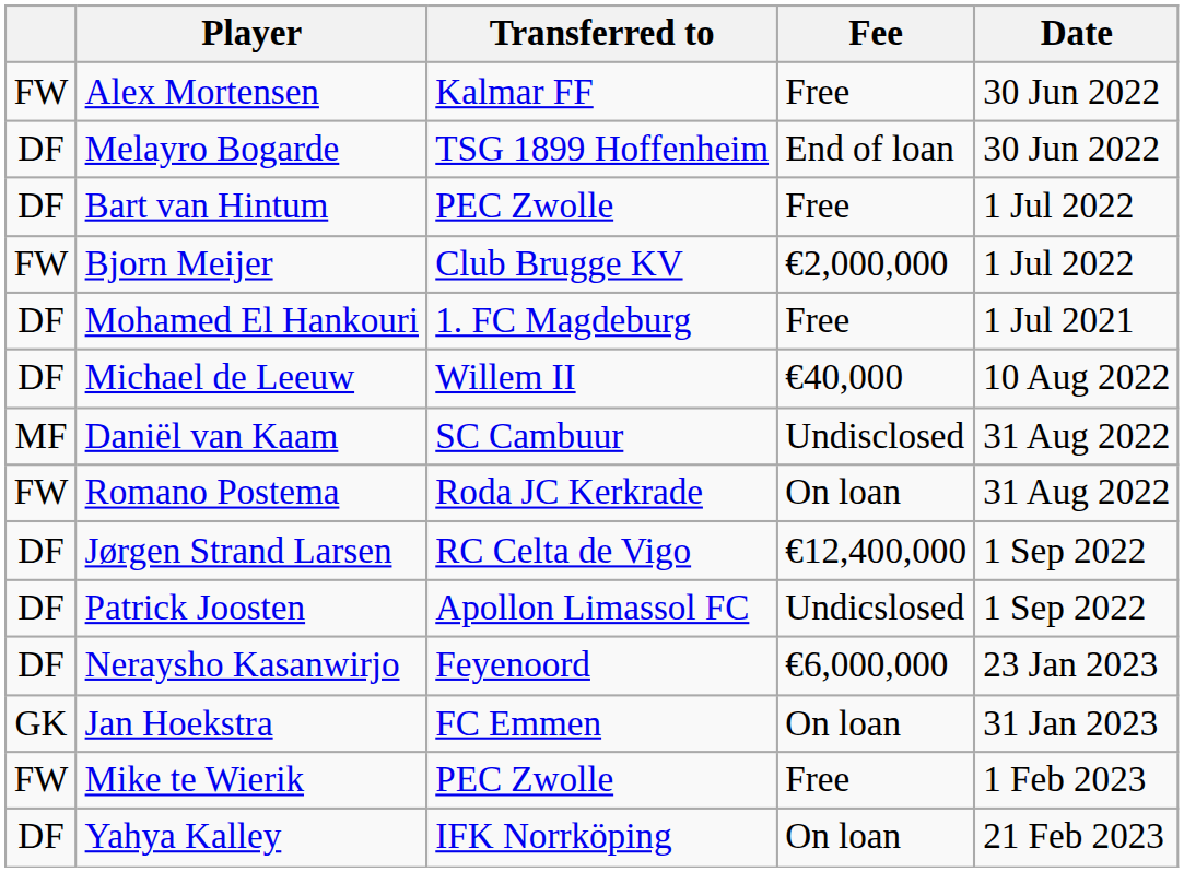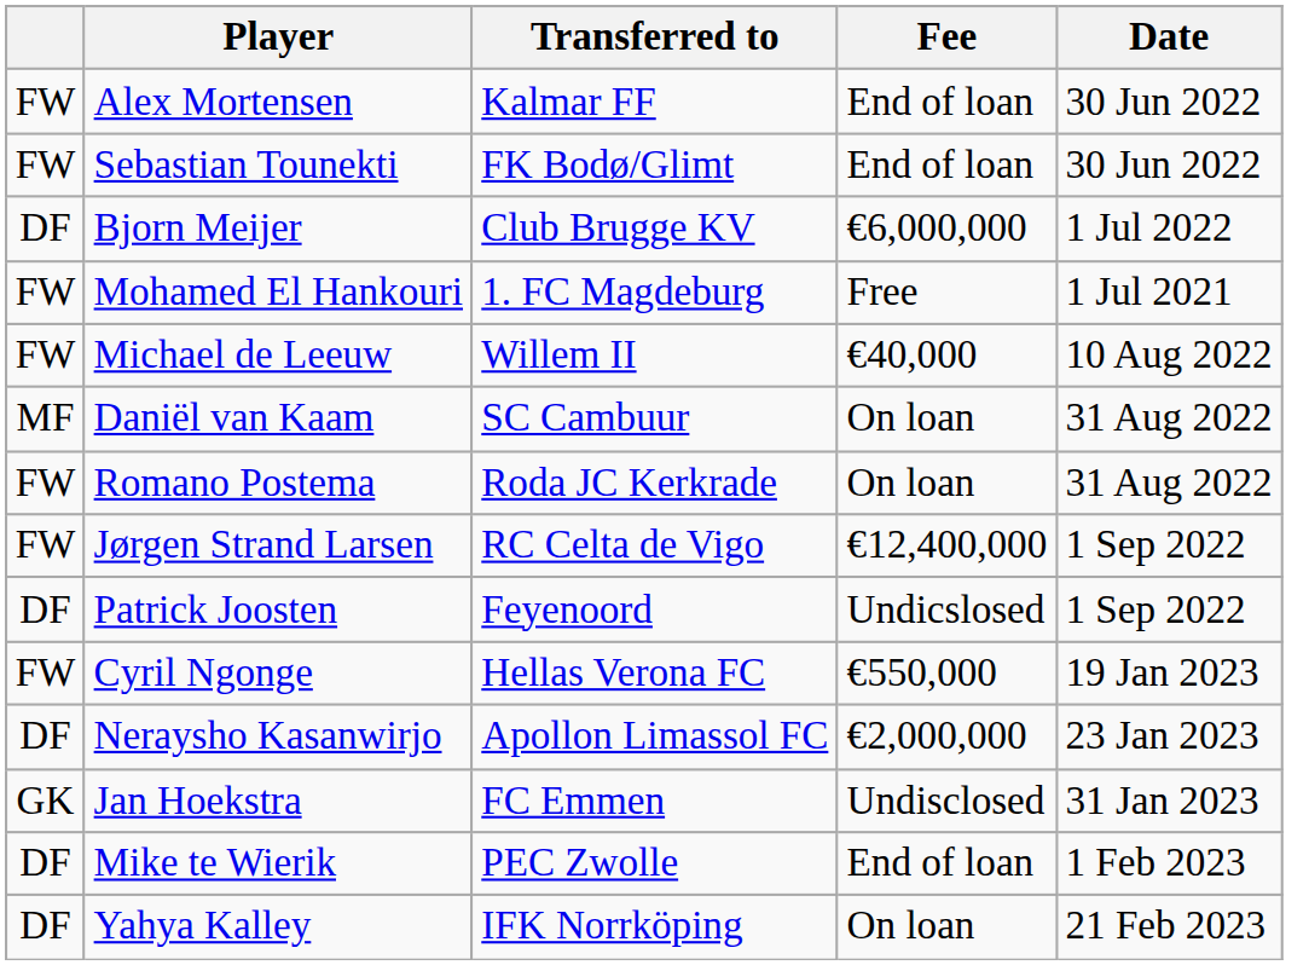Alex Mortensen | Fee: Free -> End of loan
- row: DF | Melayro Bogarde | TSG 1899 Hoffenheim | End of loan | 30 Jun 2022
+ row: FW | Sebastian Tounekti | FK Bodø/Glimt | End of loan | 30 Jun 2022
- row: DF | Bart van Hintum | PEC Zwolle | Free | 1 Jul 2022
Bjorn Meijer | column 1: FW -> DF
Bjorn Meijer | Fee: €2,000,000 -> €6,000,000
Mohamed El Hankouri | column 1: DF -> FW
Michael de Leeuw | column 1: DF -> FW
Daniël van Kaam | Fee: Undisclosed -> On loan
Jørgen Strand Larsen | column 1: DF -> FW
Patrick Joosten | Transferred to: Apollon Limassol FC -> Feyenoord
+ row: FW | Cyril Ngonge | Hellas Verona FC | €550,000 | 19 Jan 2023
Neraysho Kasanwirjo | Transferred to: Feyenoord -> Apollon Limassol FC
Neraysho Kasanwirjo | Fee: €6,000,000 -> €2,000,000
Jan Hoekstra | Fee: On loan -> Undisclosed
Mike te Wierik | column 1: FW -> DF
Mike te Wierik | Fee: Free -> End of loan
